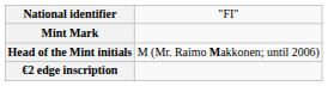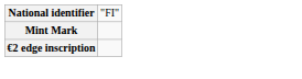- row: Head of the Mint initials | M (Mr. Raimo Makkonen; until 2006)
